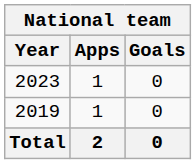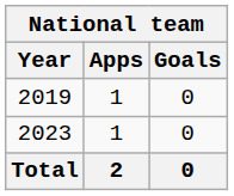rows swapped: 2019 <-> 2023
